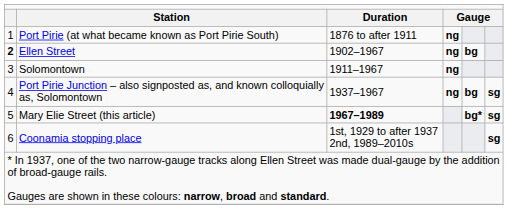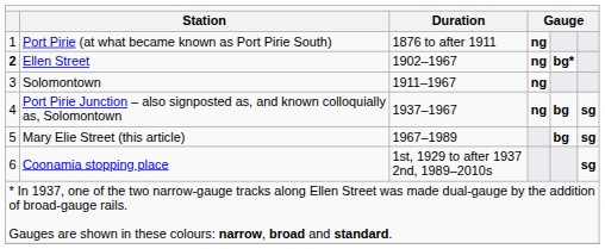Ellen Street | column 5: bg -> bg*
Mary Elie Street (this article) | column 3: bold -> normal
Mary Elie Street (this article) | column 5: bg* -> bg
